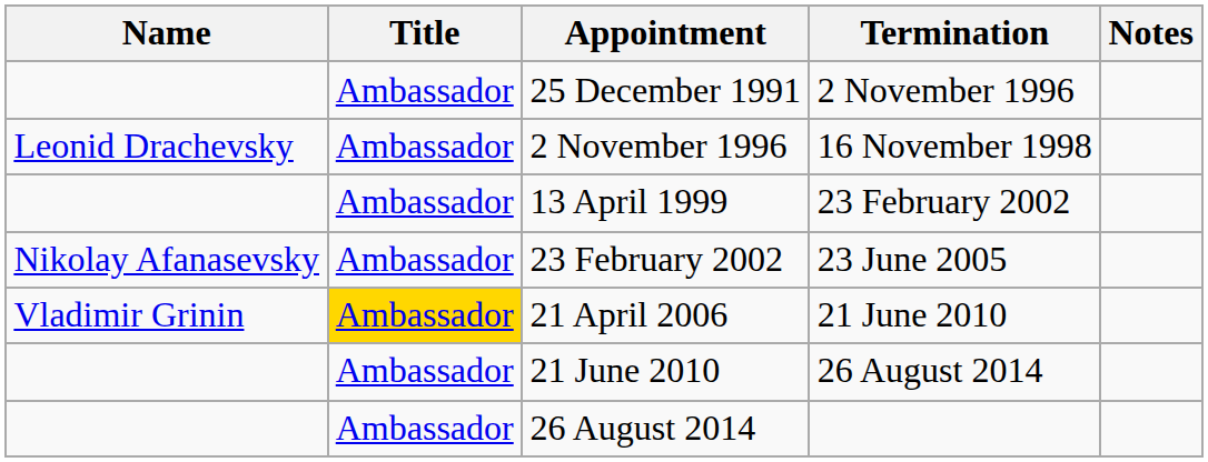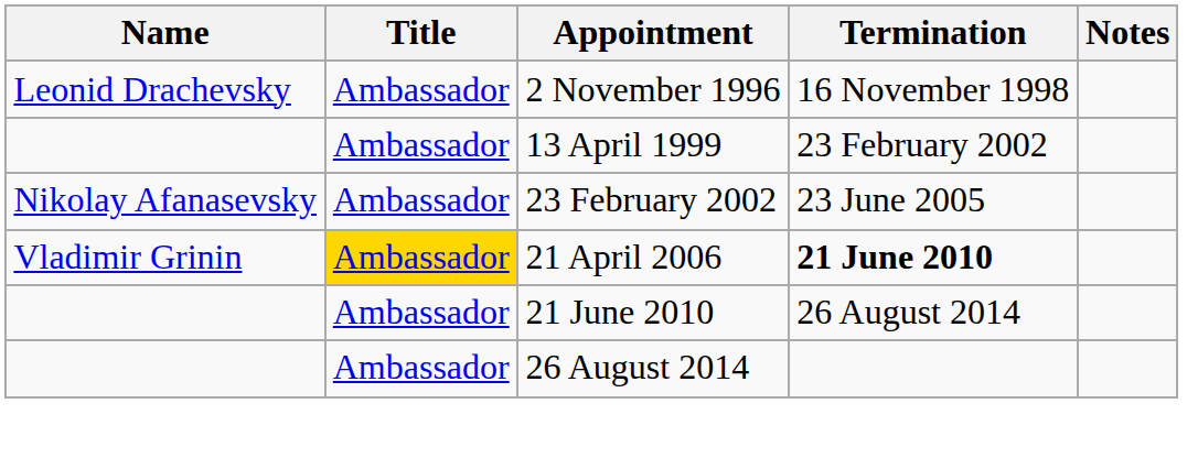- row: Ambassador | 25 December 1991 | 2 November 1996
21 April 2006 | Termination: normal -> bold
